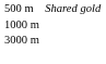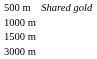+ row: 1500 m
